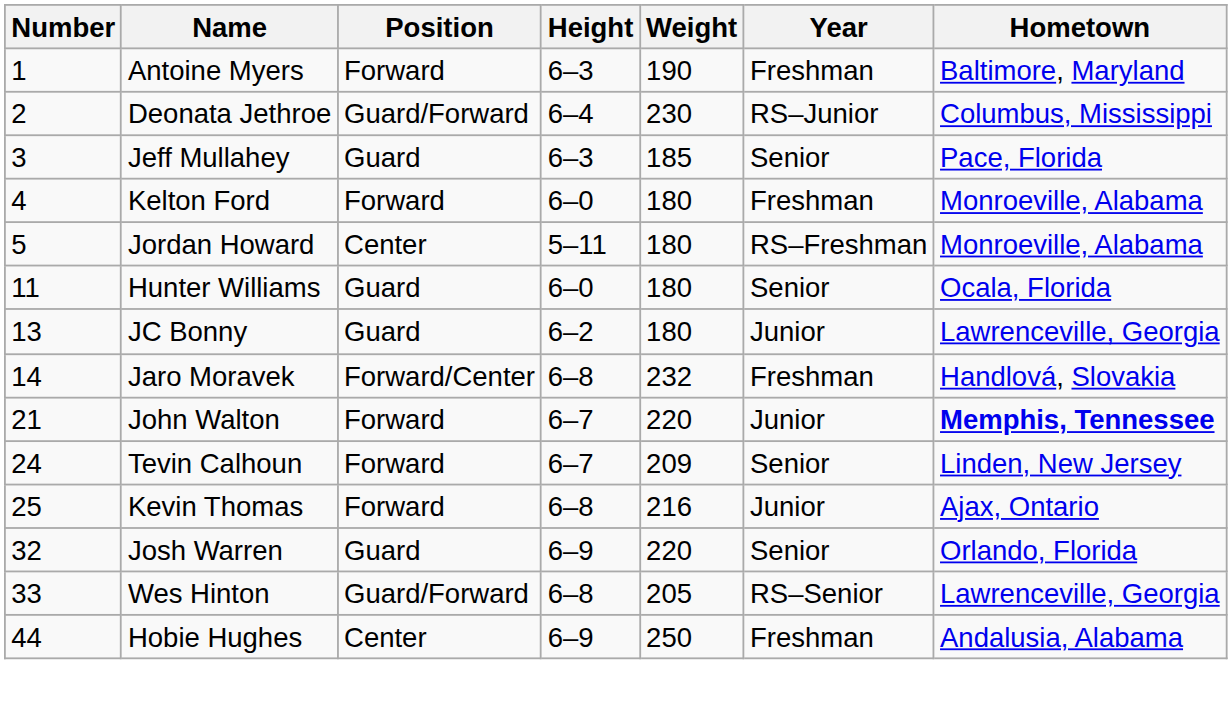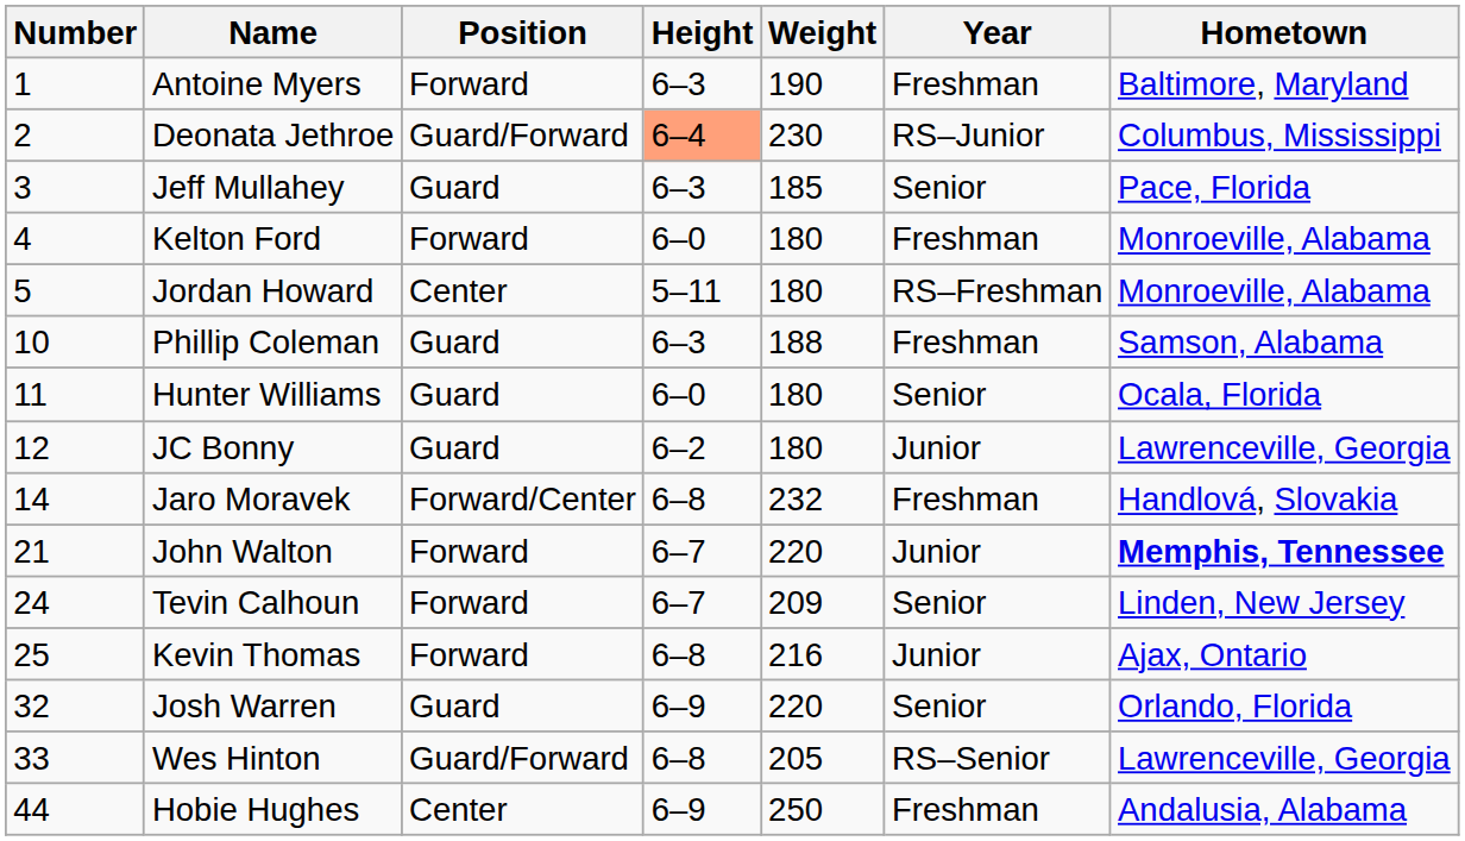Deonata Jethroe | Height: no background -> lightsalmon background
+ row: 10 | Phillip Coleman | Guard | 6–3 | 188 | Freshman | Samson, Alabama
JC Bonny | Number: 13 -> 12
